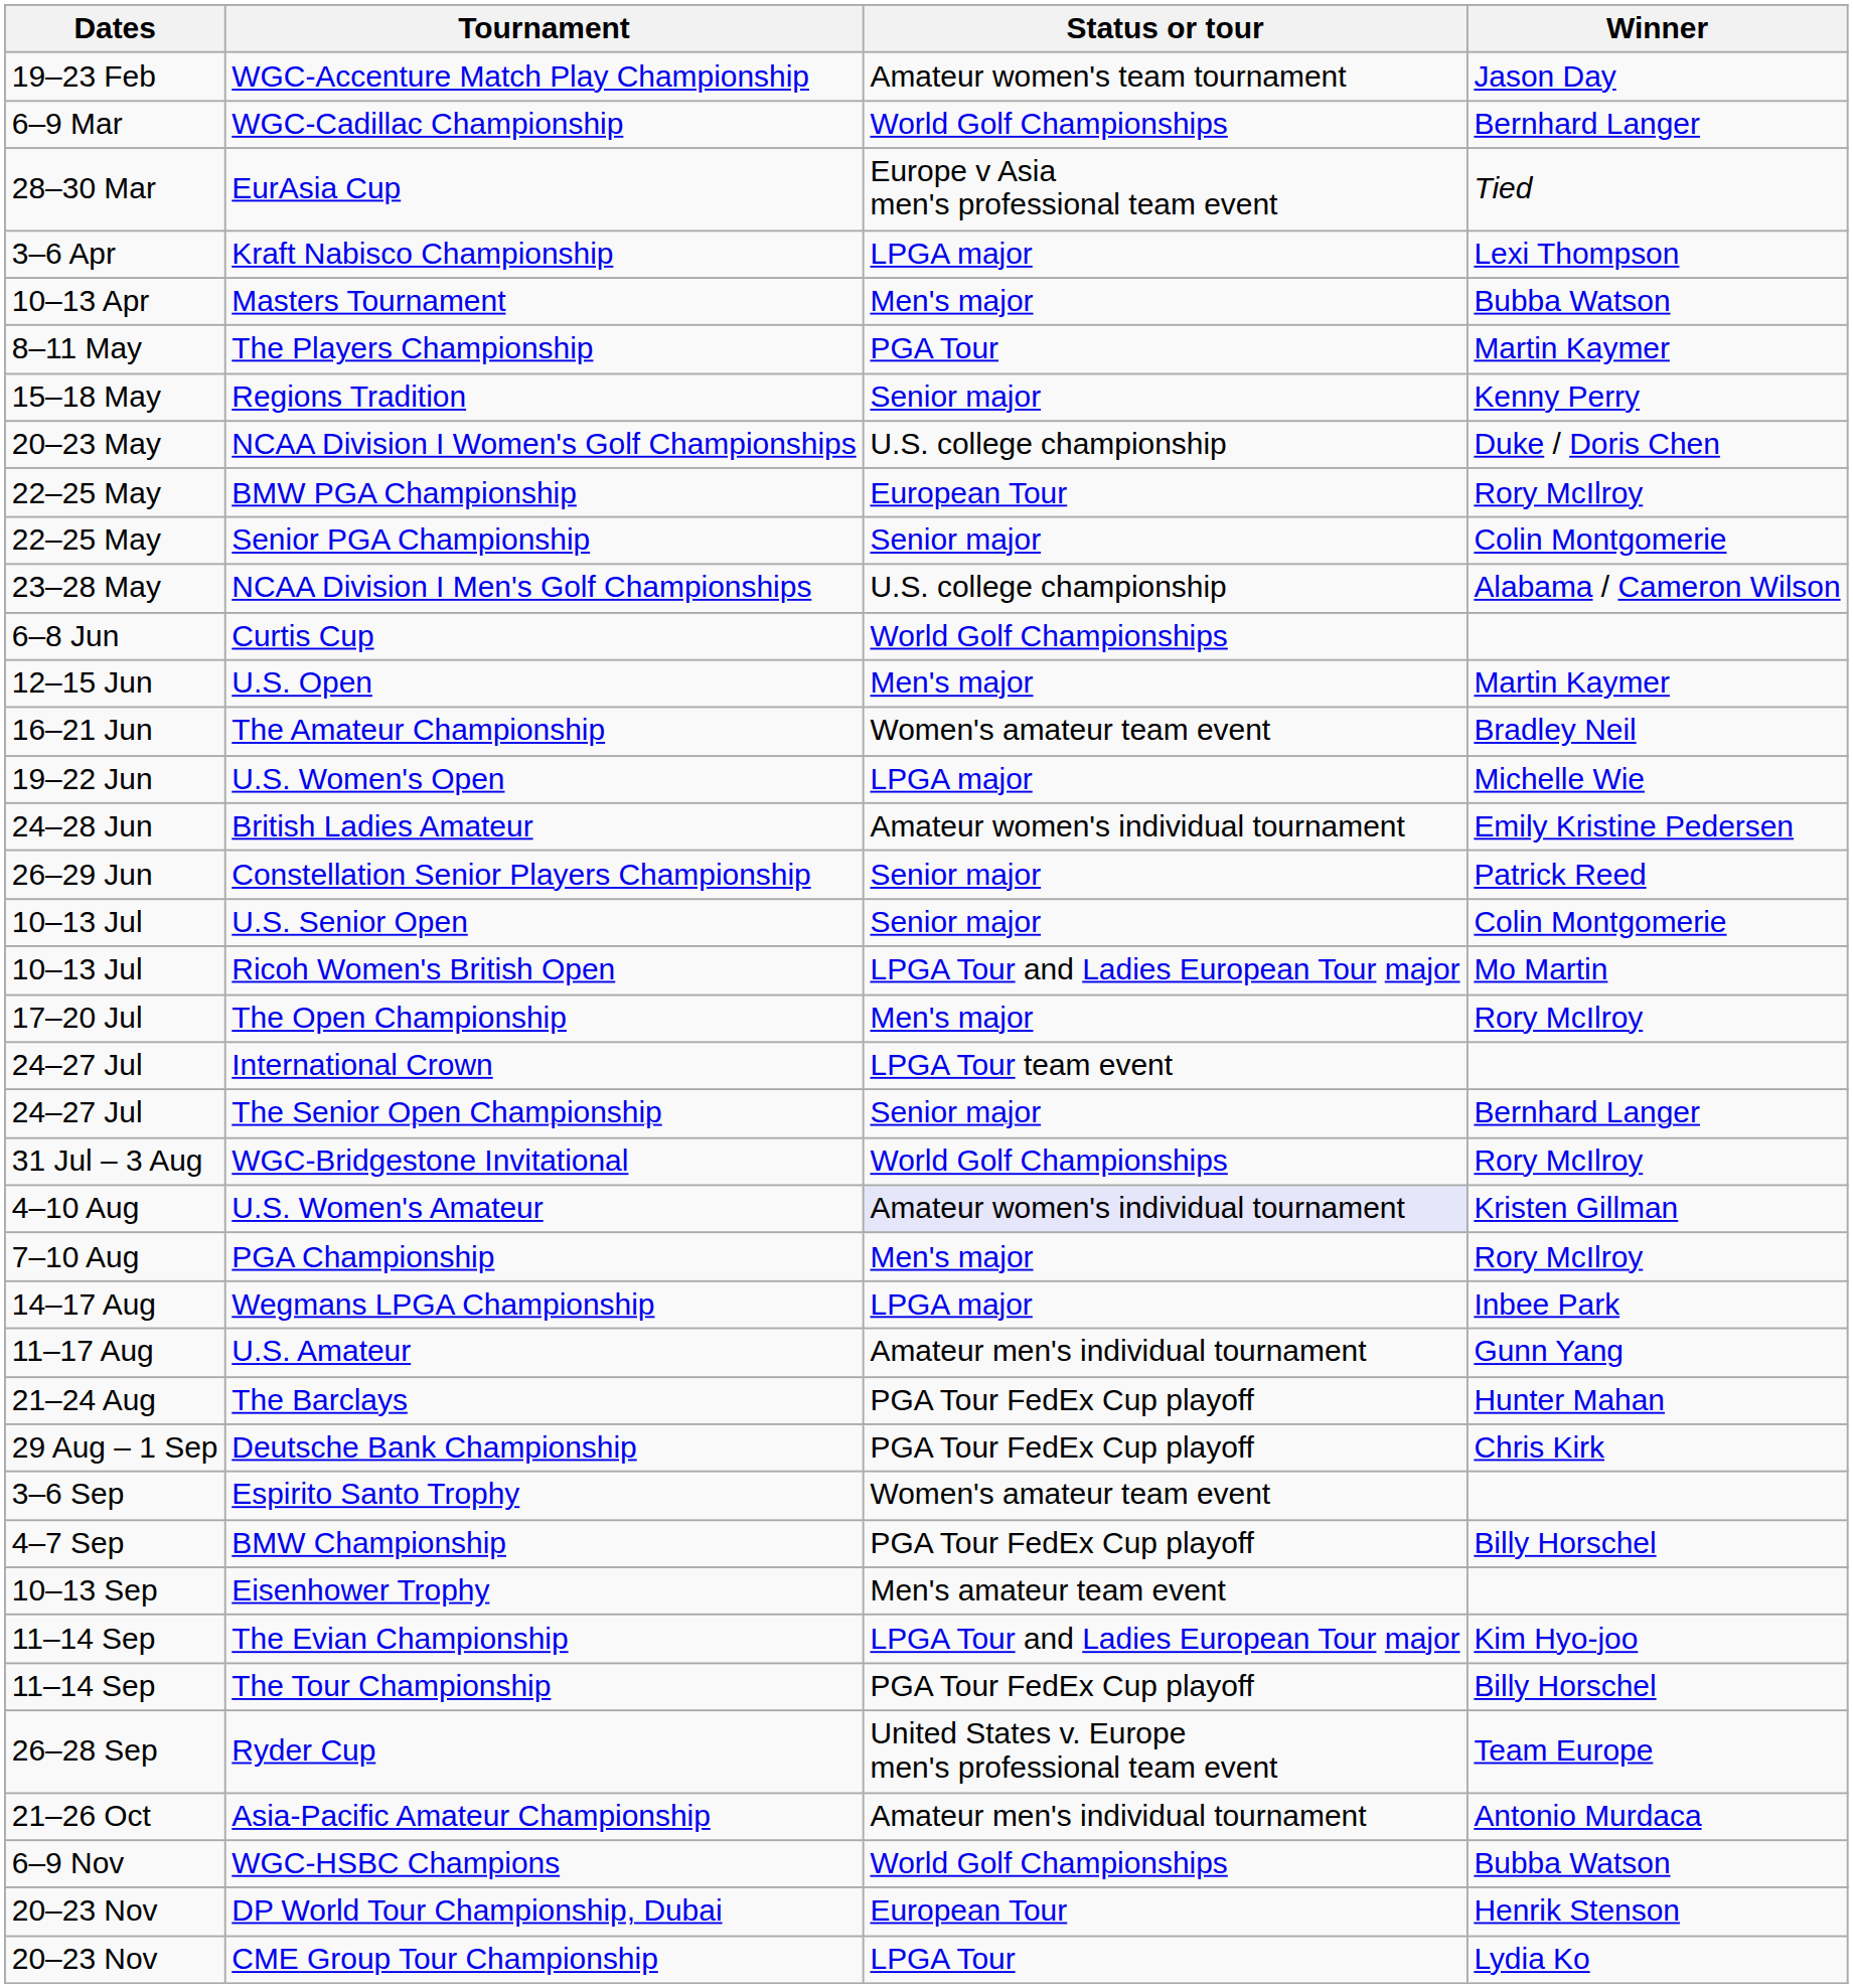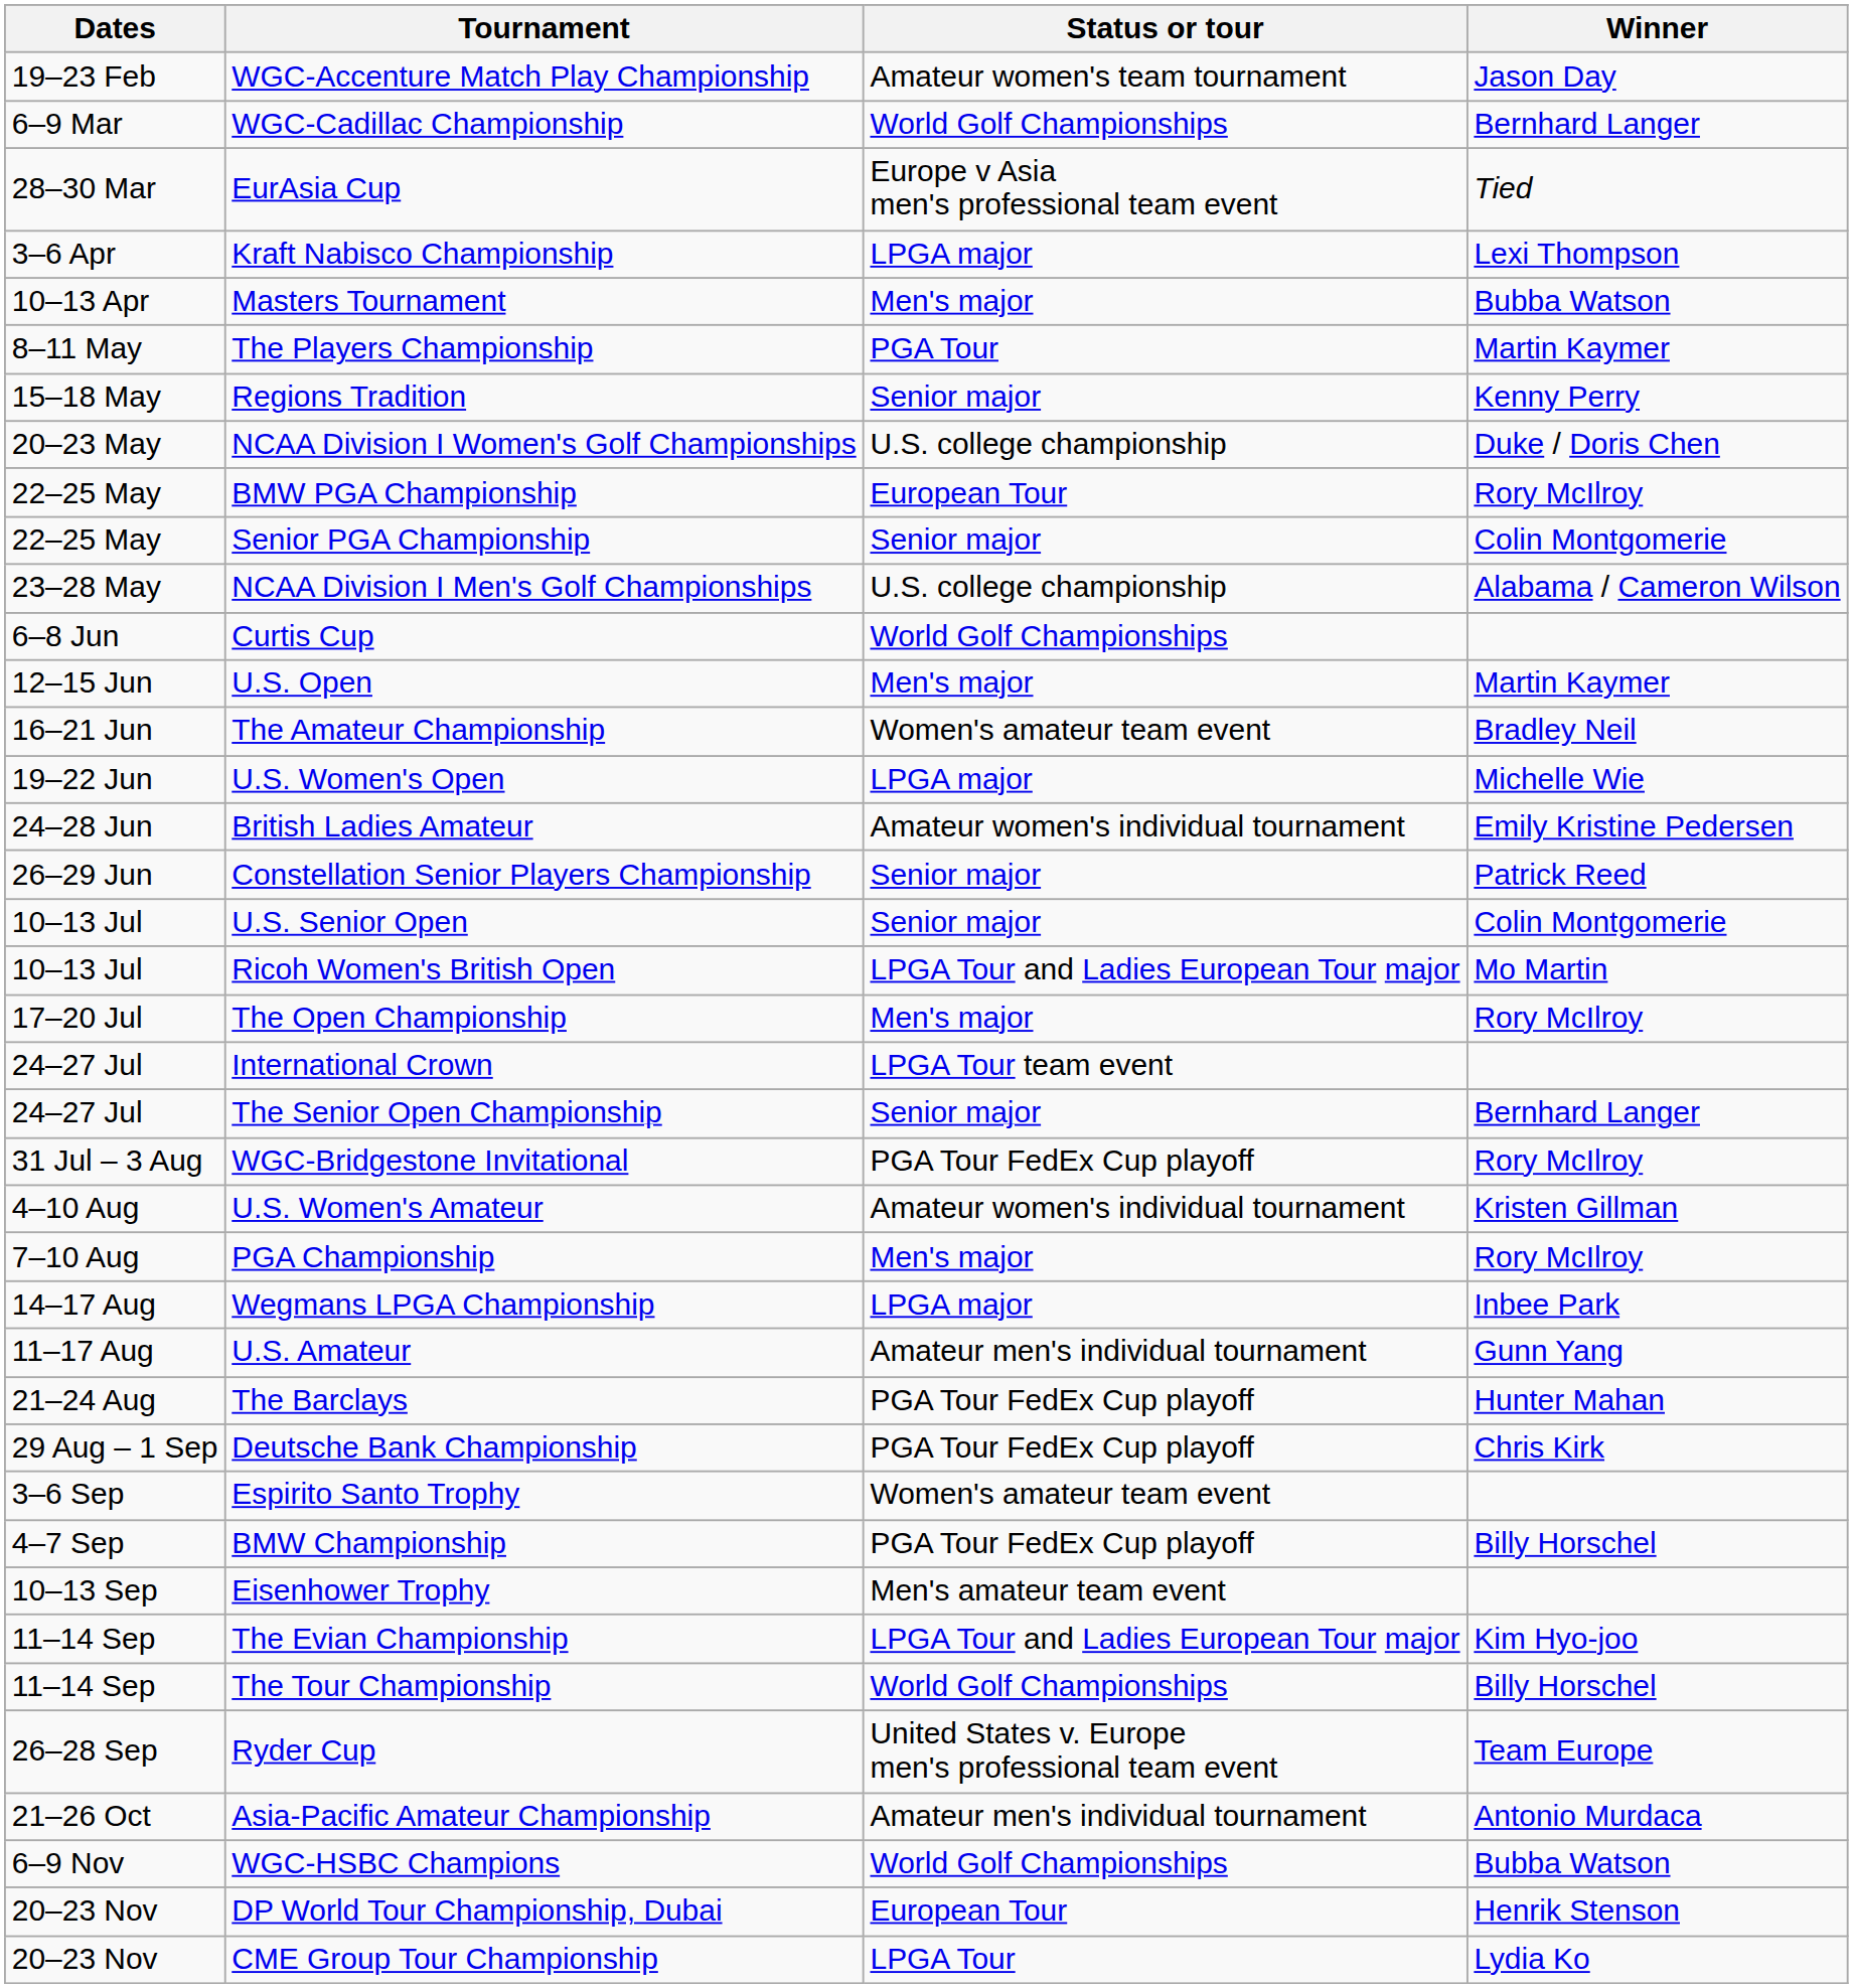WGC-Bridgestone Invitational | Status or tour: World Golf Championships -> PGA Tour FedEx Cup playoff
U.S. Women's Amateur | Status or tour: lavender background -> no background
The Tour Championship | Status or tour: PGA Tour FedEx Cup playoff -> World Golf Championships
